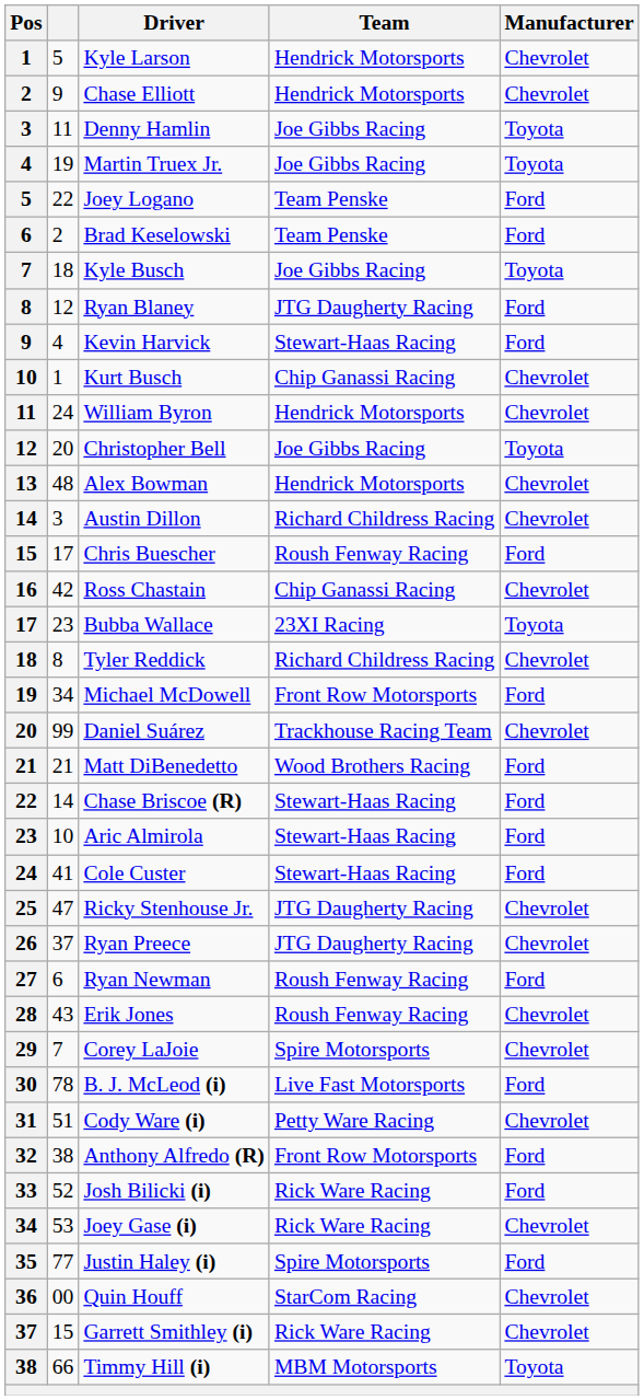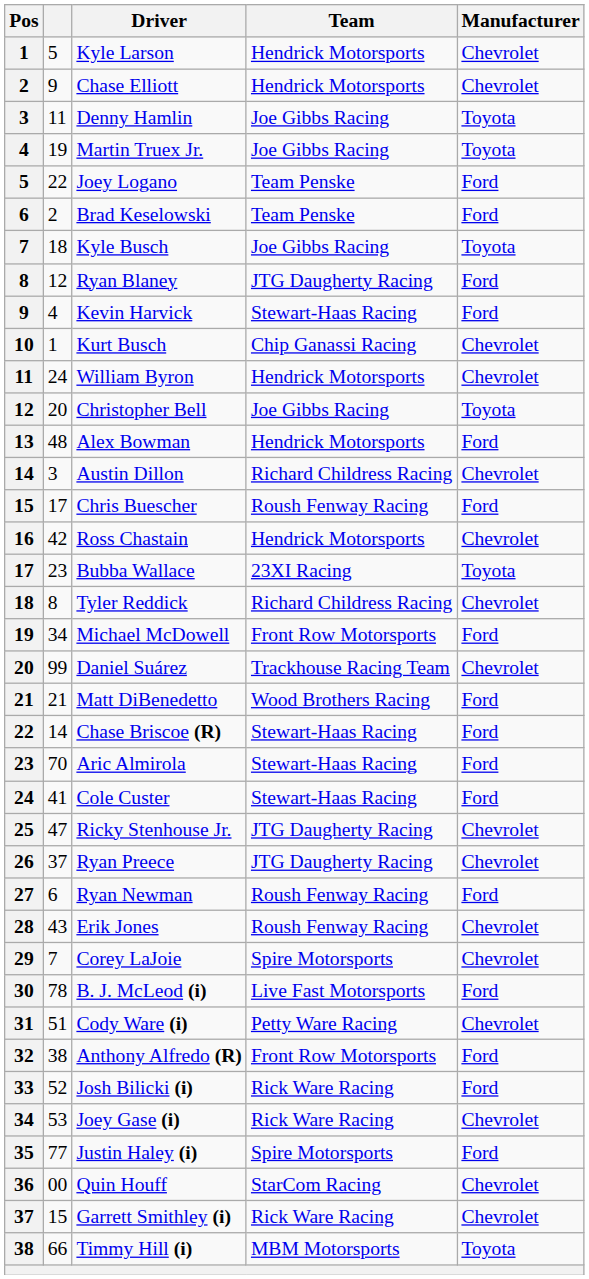Alex Bowman | Manufacturer: Chevrolet -> Ford
Ross Chastain | Team: Chip Ganassi Racing -> Hendrick Motorsports
Aric Almirola | column 2: 10 -> 70
